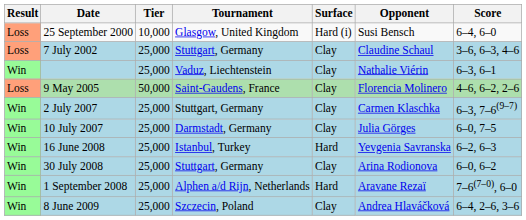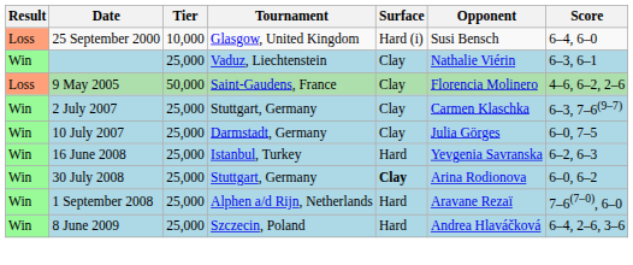- row: Loss | 7 July 2002 | 25,000 | Stuttgart, Germany | Clay | Claudine Schaul | 3–6, 6–3, 4–6
30 July 2008 | Surface: normal -> bold
8 June 2009 | Surface: Clay -> Hard
